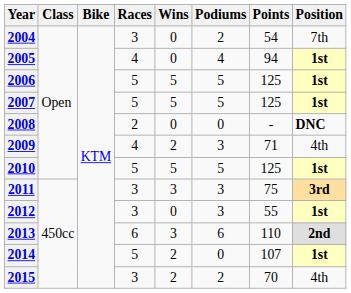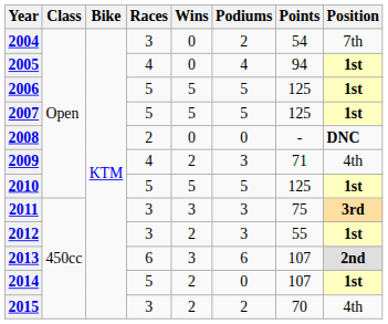2012 | Wins: 0 -> 2
2013 | Points: 110 -> 107
